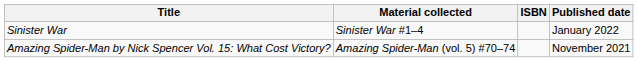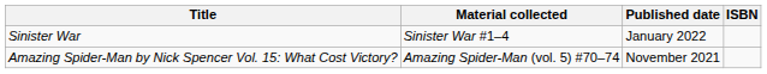columns swapped: Published date <-> ISBN
